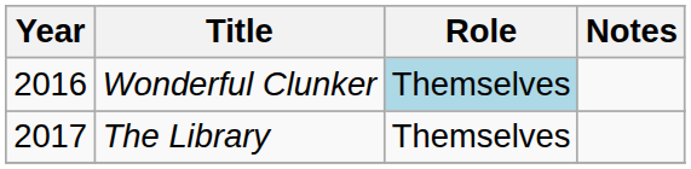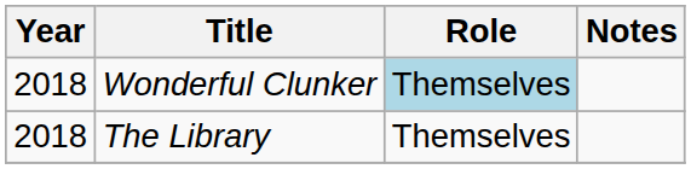Wonderful Clunker | Year: 2016 -> 2018
The Library | Year: 2017 -> 2018
